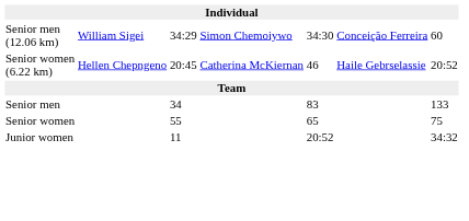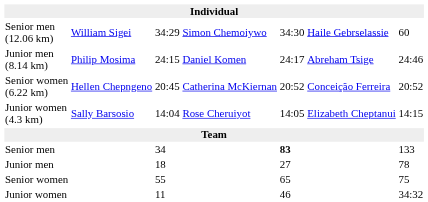Senior men (12.06 km) | column 6: Conceição Ferreira -> Haile Gebrselassie
+ row: Junior men (8.14 km) | Philip Mosima | 24:15 | Daniel Komen | 24:17 | Abreham Tsige | 24:46
Senior women (6.22 km) | column 5: 46 -> 20:52
Senior women (6.22 km) | column 6: Haile Gebrselassie -> Conceição Ferreira
+ row: Junior women (4.3 km) | Sally Barsosio | 14:04 | Rose Cheruiyot | 14:05 | Elizabeth Cheptanui | 14:15
Senior men | column 5: normal -> bold
+ row: Junior men | 18 | 27 | 78
Junior women | column 5: 20:52 -> 46
